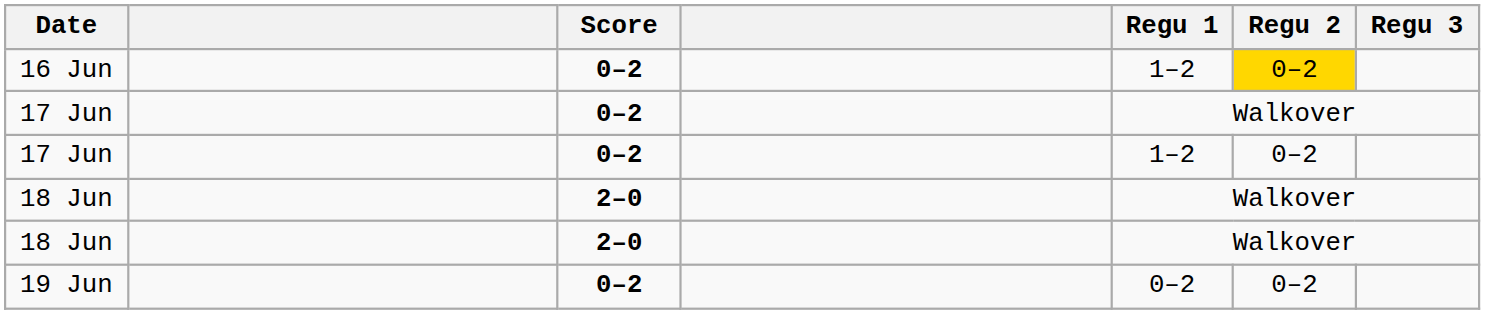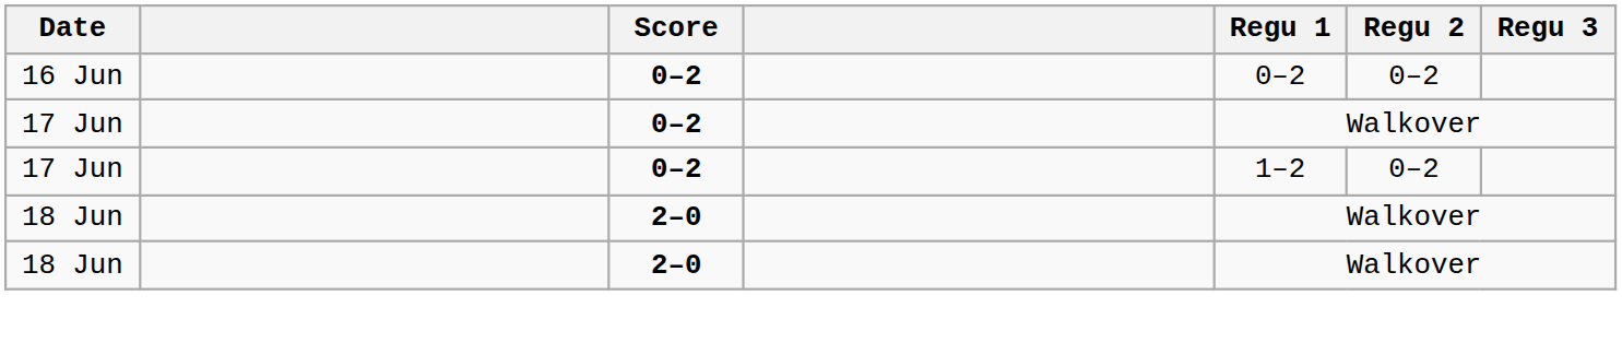16 Jun | Regu 1: 1–2 -> 0–2
16 Jun | Regu 2: gold background -> no background
- row: 19 Jun | 0–2 | 0–2 | 0–2
